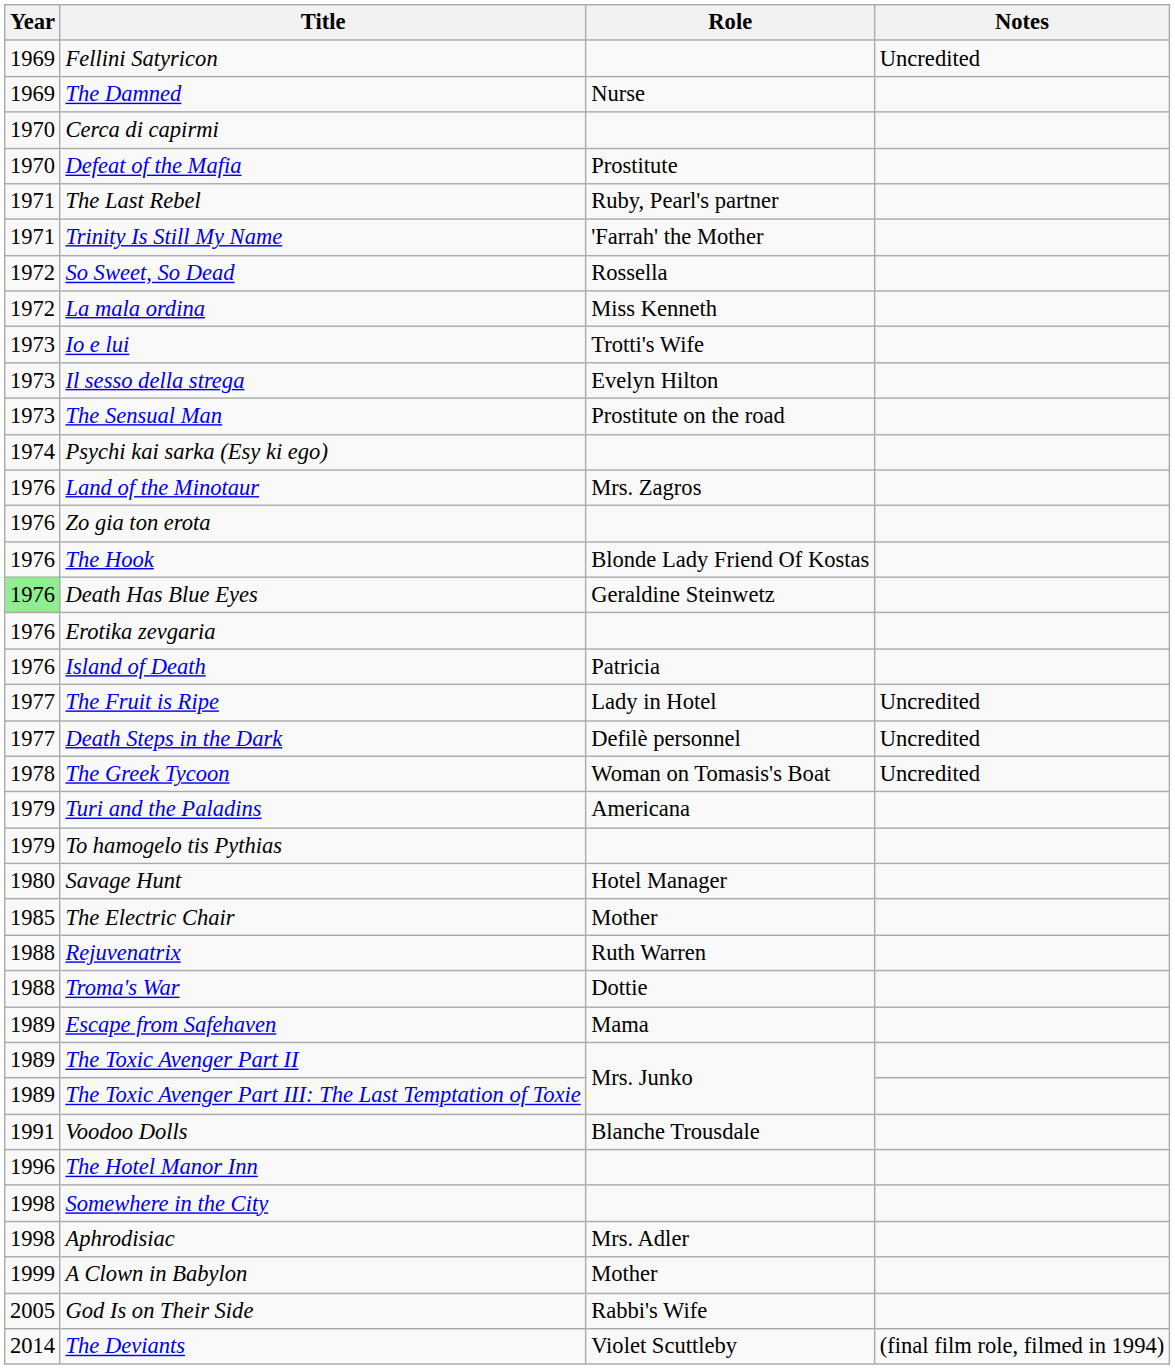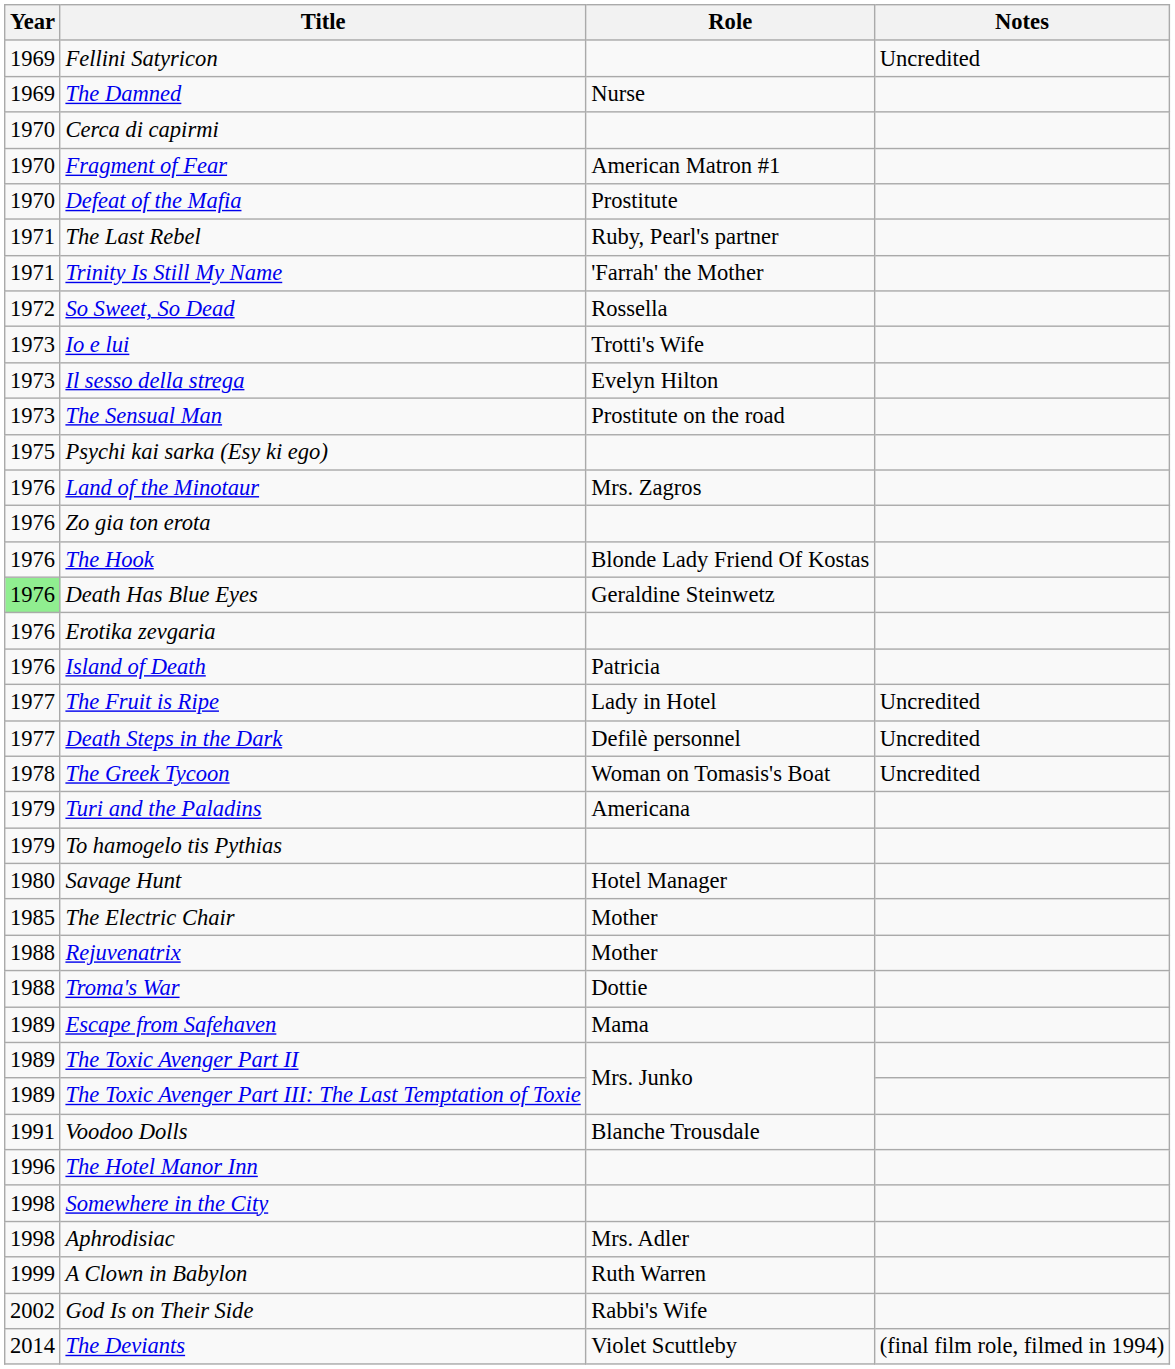+ row: 1970 | Fragment of Fear | American Matron #1
- row: 1972 | La mala ordina | Miss Kenneth
Psychi kai sarka (Esy ki ego) | Year: 1974 -> 1975
Rejuvenatrix | Role: Ruth Warren -> Mother
A Clown in Babylon | Role: Mother -> Ruth Warren
God Is on Their Side | Year: 2005 -> 2002
